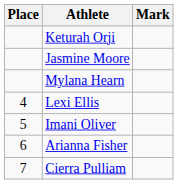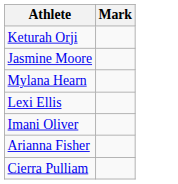- column: Place | 4 | 5 | 6 | 7
